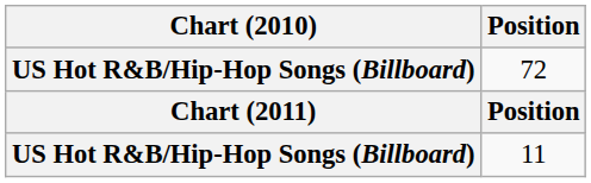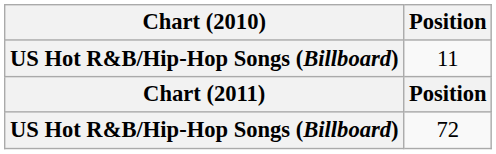rows swapped: 72 <-> 11
